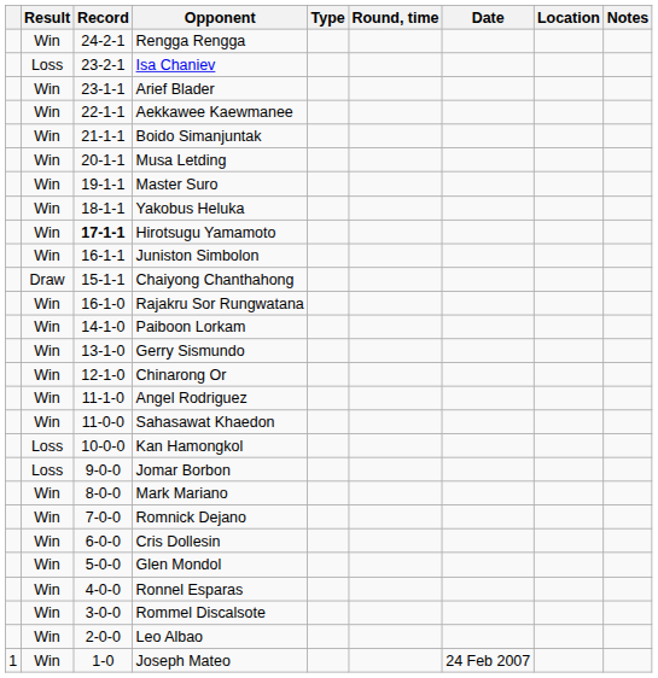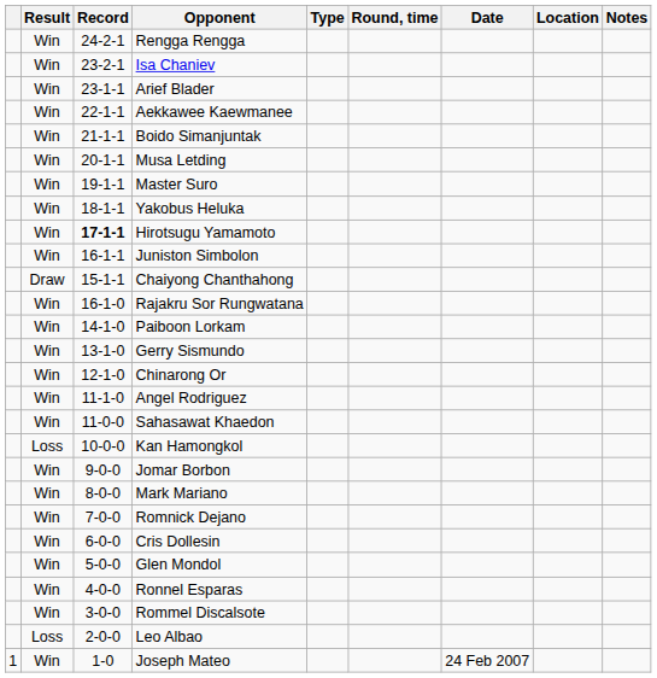Isa Chaniev | Result: Loss -> Win
Jomar Borbon | Result: Loss -> Win
Leo Albao | Result: Win -> Loss
